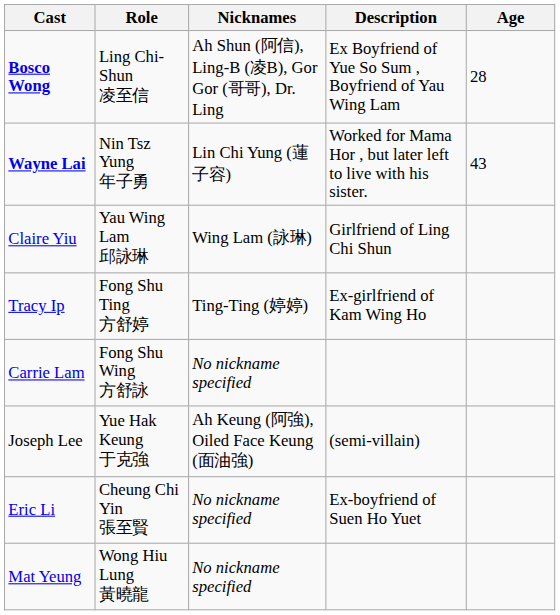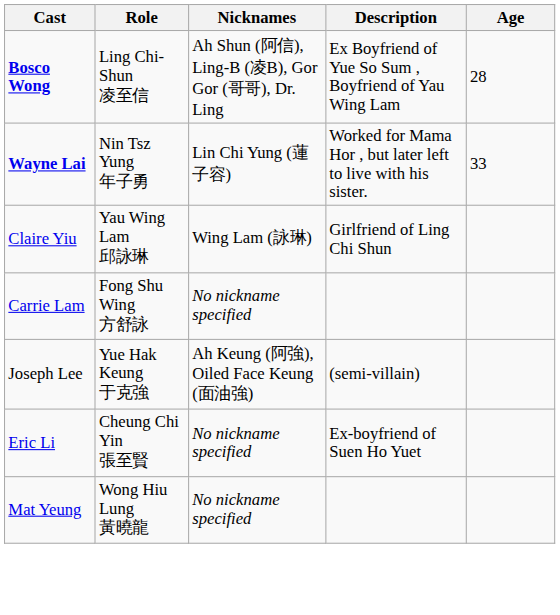Wayne Lai | Age: 43 -> 33
- row: Tracy Ip | Fong Shu Ting 方舒婷 | Ting-Ting (婷婷) | Ex-girlfriend of Kam Wing Ho
